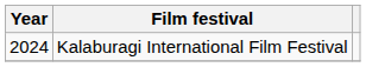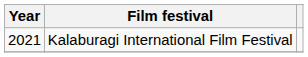Kalaburagi International Film Festival | Year: 2024 -> 2021
